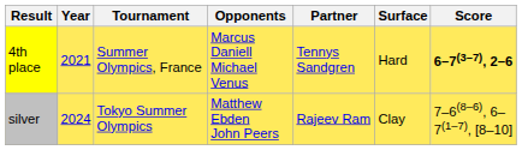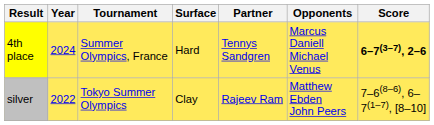columns swapped: Surface <-> Opponents
4th place | Year: 2021 -> 2024
silver | Year: 2024 -> 2022
